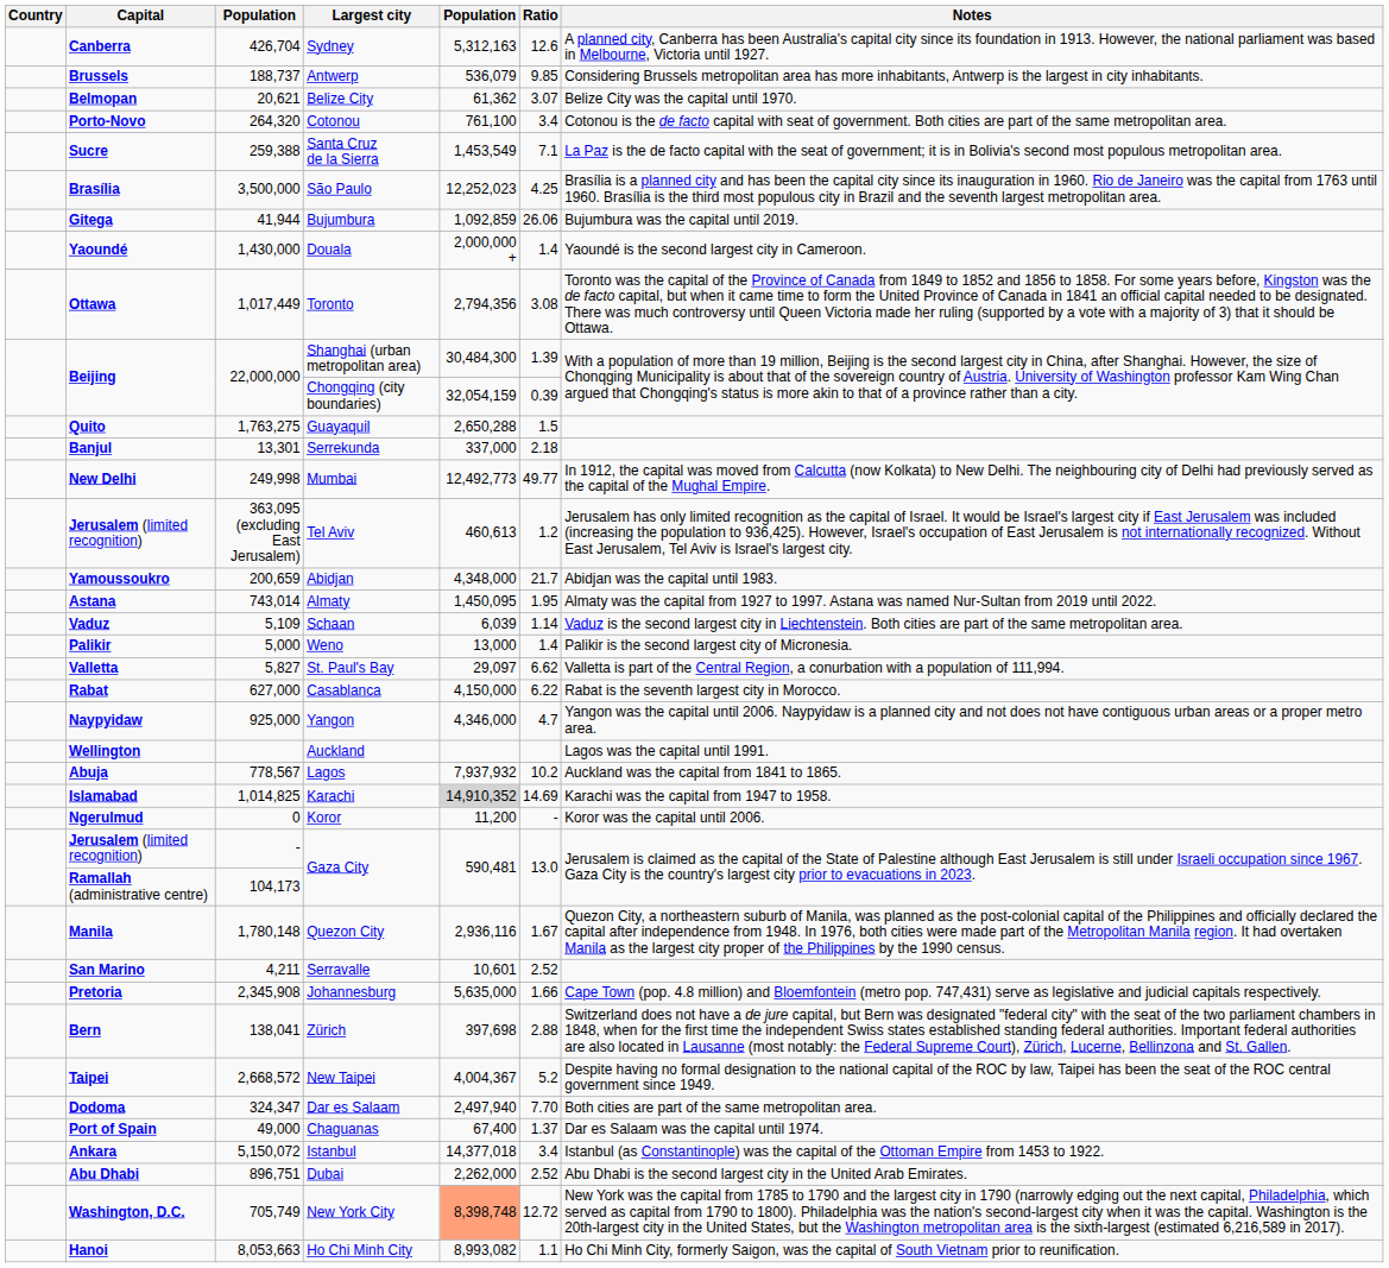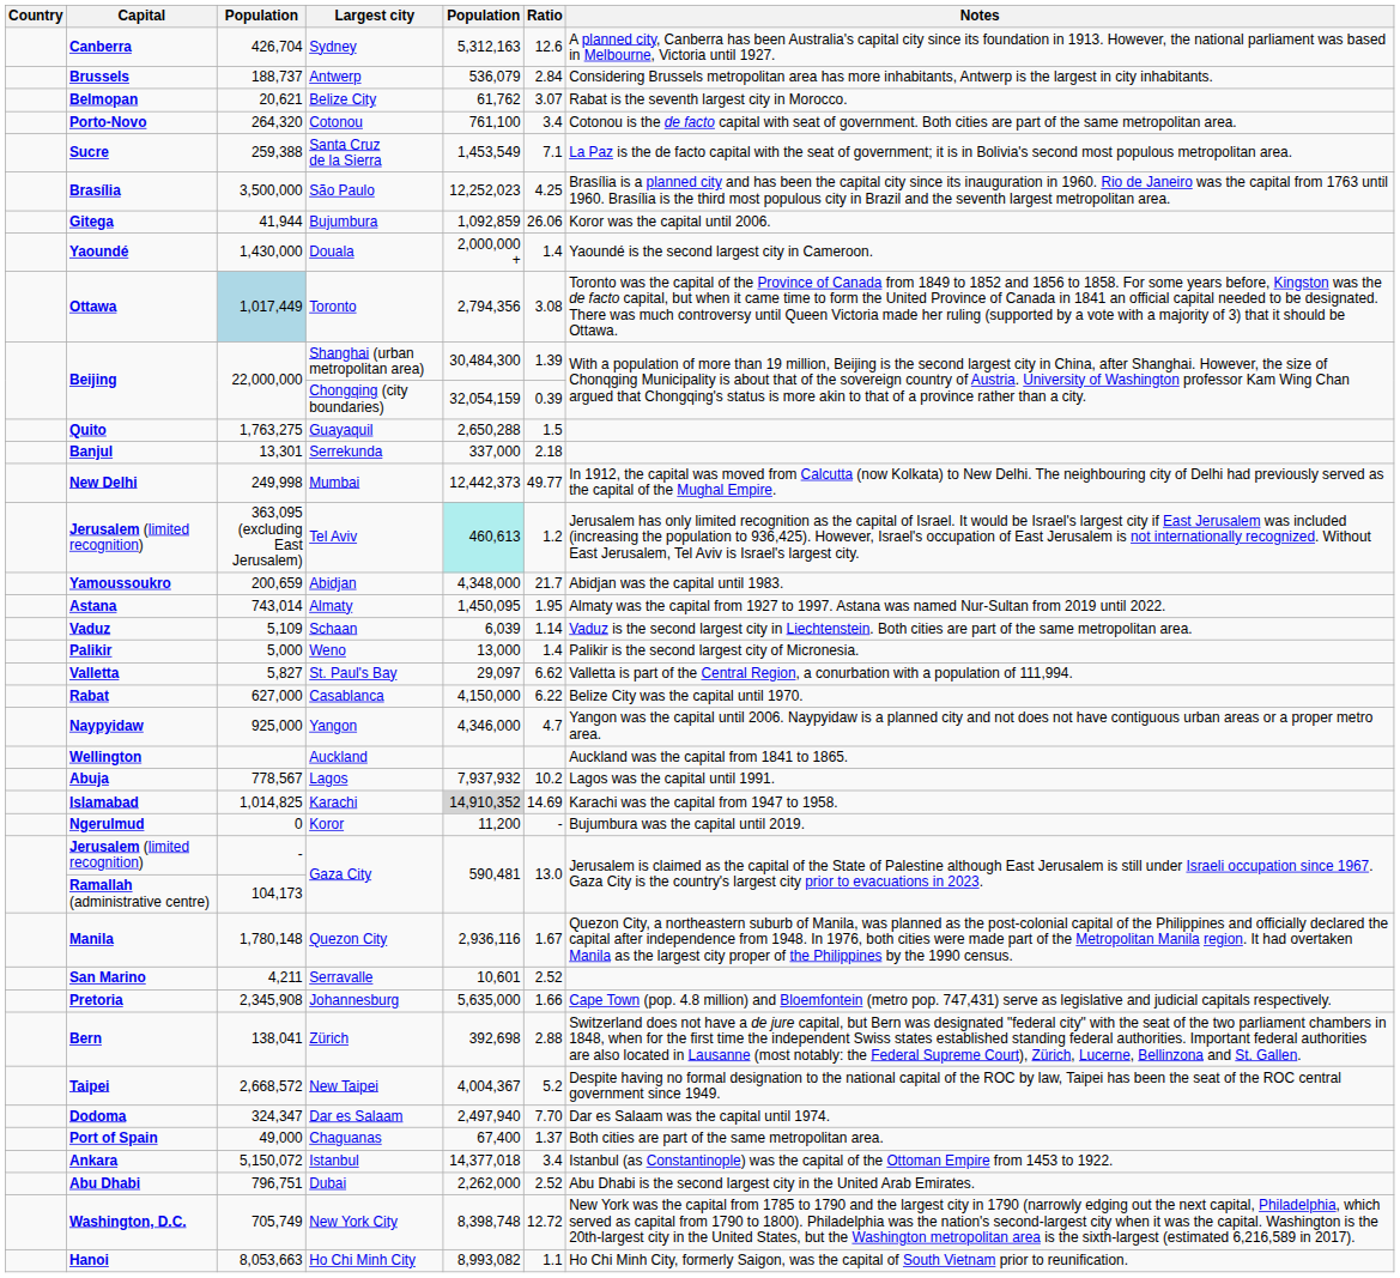Antwerp | Ratio: 9.85 -> 2.84
Belize City | column 5: 61,362 -> 61,762
Belize City | Notes: Belize City was the capital until 1970. -> Rabat is the seventh largest city in Morocco.
Bujumbura | Notes: Bujumbura was the capital until 2019. -> Koror was the capital until 2006.
Toronto | column 3: no background -> lightblue background
Mumbai | column 5: 12,492,773 -> 12,442,373
Tel Aviv | column 5: no background -> paleturquoise background
Casablanca | Notes: Rabat is the seventh largest city in Morocco. -> Belize City was the capital until 1970.
Auckland | Notes: Lagos was the capital until 1991. -> Auckland was the capital from 1841 to 1865.
Lagos | Notes: Auckland was the capital from 1841 to 1865. -> Lagos was the capital until 1991.
Koror | Notes: Koror was the capital until 2006. -> Bujumbura was the capital until 2019.
Zürich | column 5: 397,698 -> 392,698
Dar es Salaam | Notes: Both cities are part of the same metropolitan area. -> Dar es Salaam was the capital until 1974.
Chaguanas | Notes: Dar es Salaam was the capital until 1974. -> Both cities are part of the same metropolitan area.
Dubai | column 3: 896,751 -> 796,751
New York City | column 5: lightsalmon background -> no background
